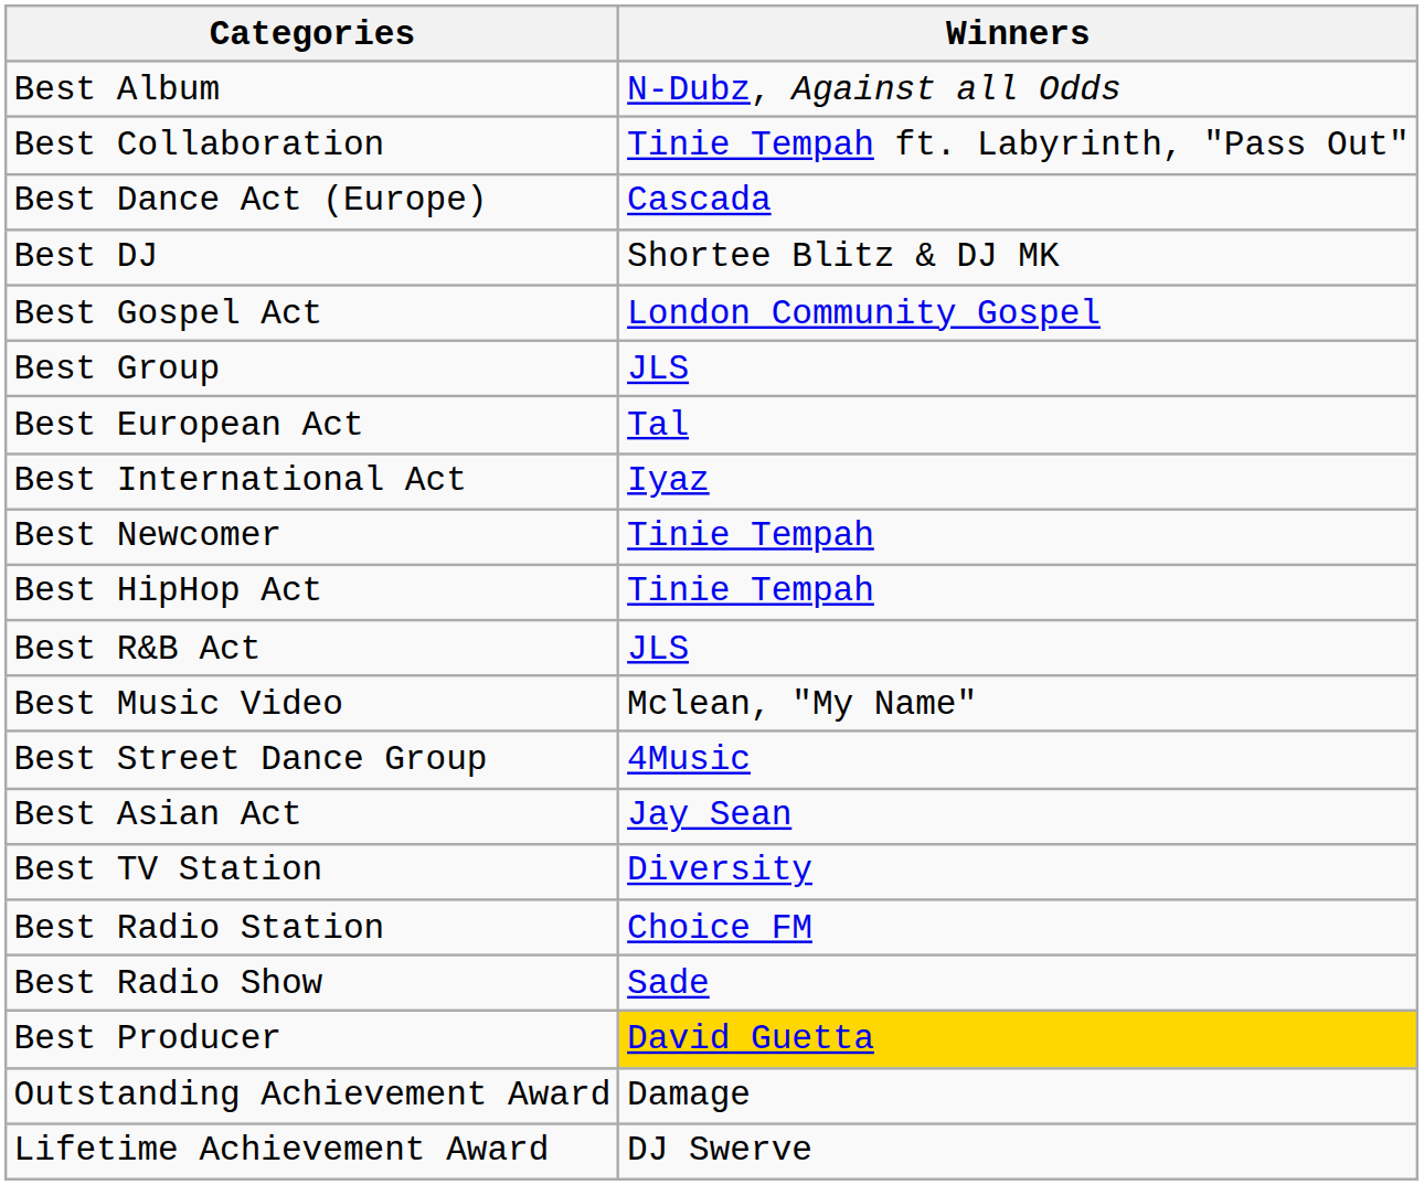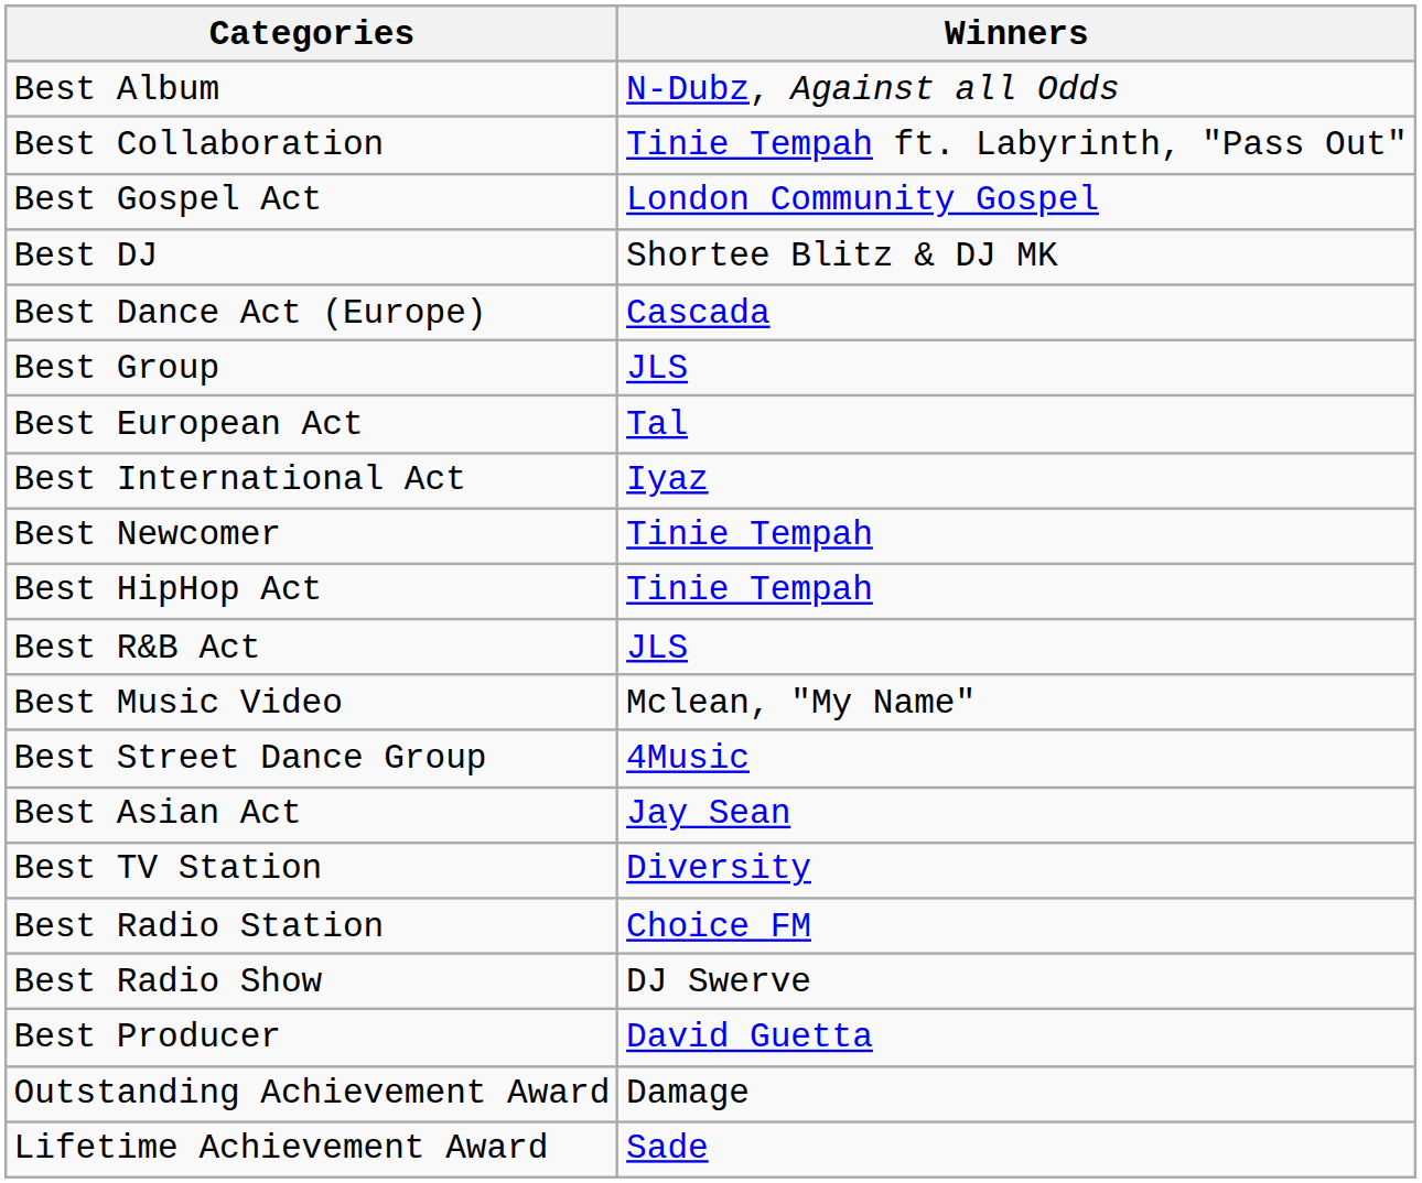rows swapped: Best Dance Act (Europe) <-> Best Gospel Act
Best Radio Show | Winners: Sade -> DJ Swerve
Best Producer | Winners: gold background -> no background
Lifetime Achievement Award | Winners: DJ Swerve -> Sade
